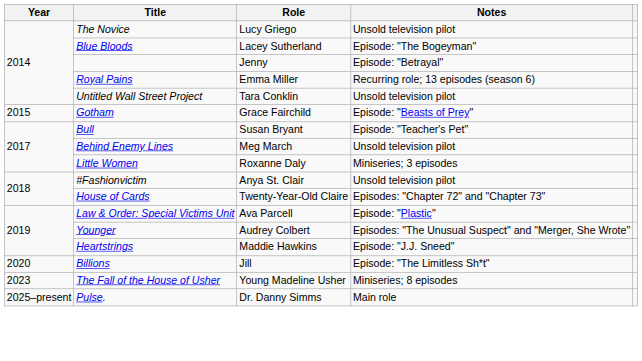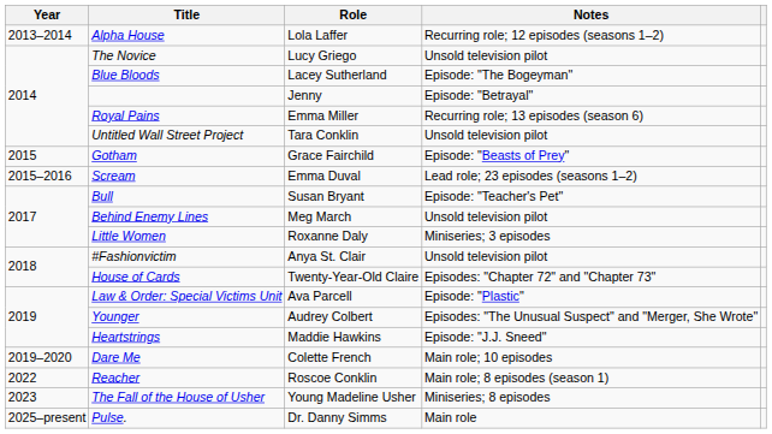+ row: 2013–2014 | Alpha House | Lola Laffer | Recurring role; 12 episodes (seasons 1–2)
+ row: 2015–2016 | Scream | Emma Duval | Lead role; 23 episodes (seasons 1–2)
+ row: 2019–2020 | Dare Me | Colette French | Main role; 10 episodes
- row: 2020 | Billions | Jill | Episode: "The Limitless Sh*t"
+ row: 2022 | Reacher | Roscoe Conklin | Main role; 8 episodes (season 1)
